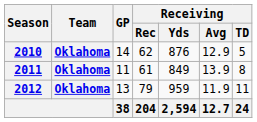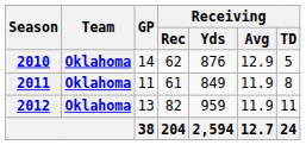2011 | Receiving / Avg: 13.9 -> 11.9
2012 | Receiving / Rec: 79 -> 82
